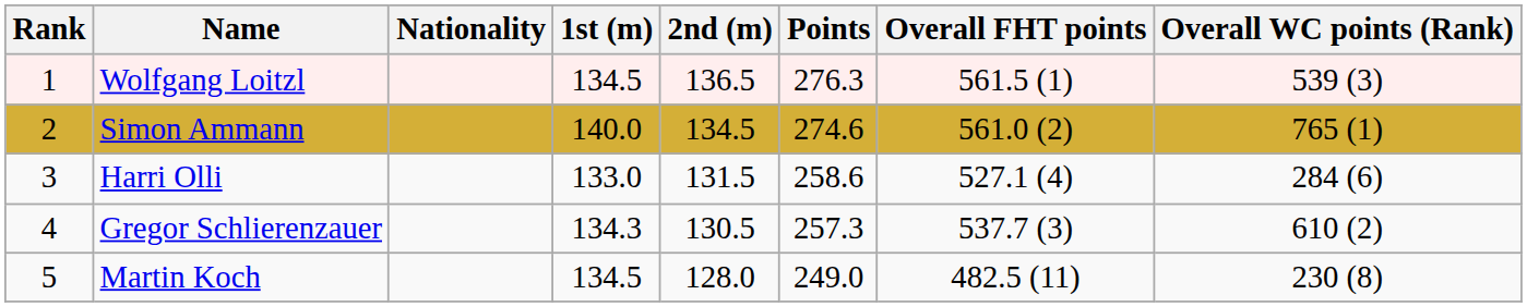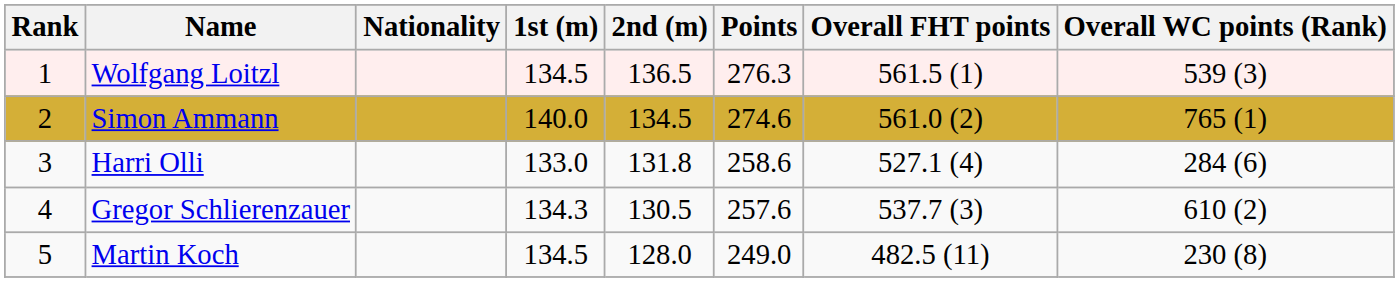Harri Olli | 2nd (m): 131.5 -> 131.8
Gregor Schlierenzauer | Points: 257.3 -> 257.6
